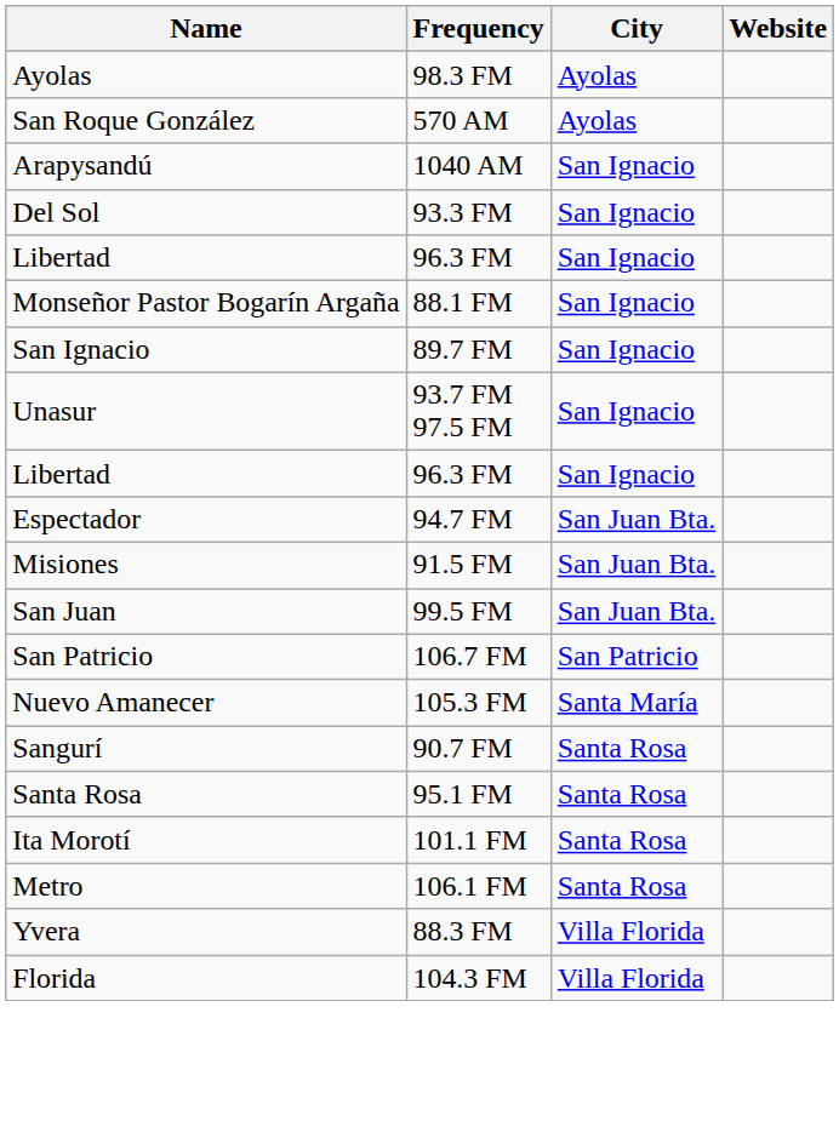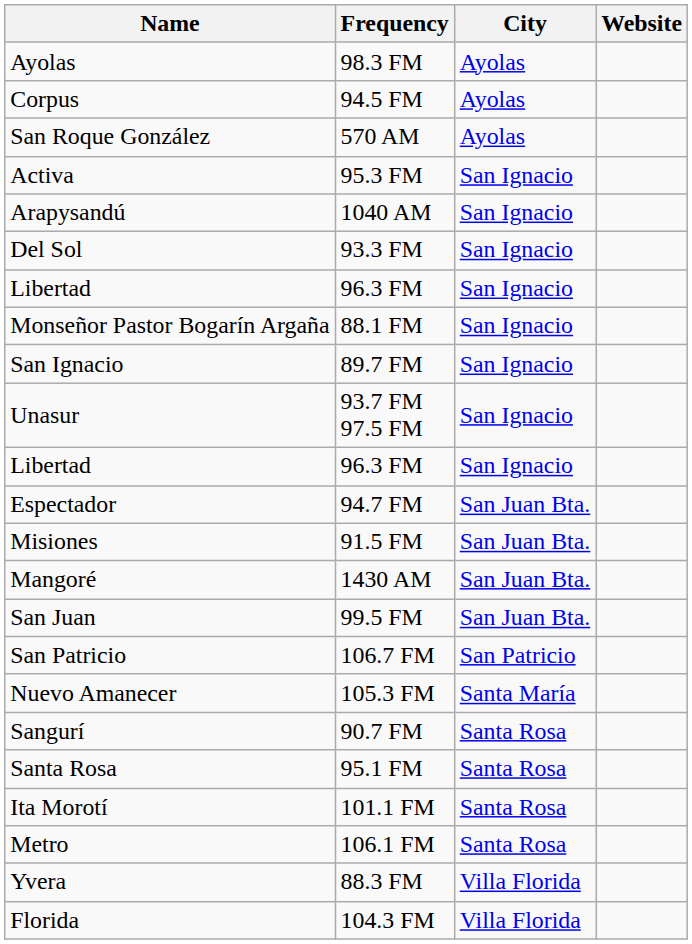+ row: Corpus | 94.5 FM | Ayolas
+ row: Activa | 95.3 FM | San Ignacio
+ row: Mangoré | 1430 AM | San Juan Bta.
